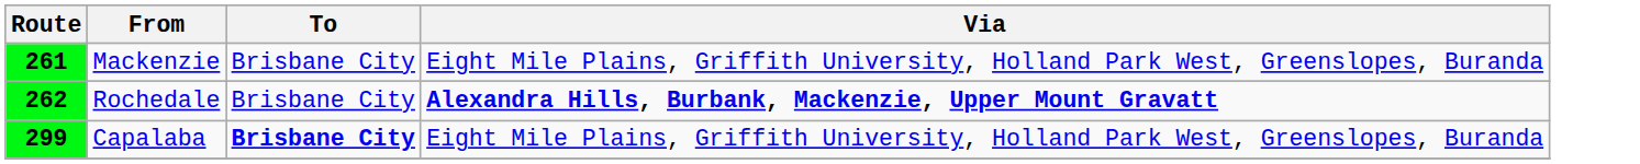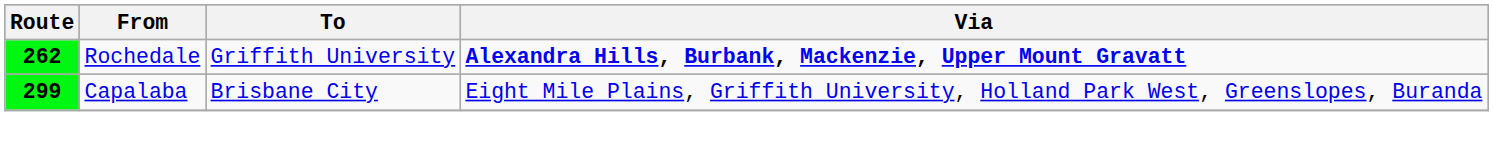- row: 261 | Mackenzie | Brisbane City | Eight Mile Plains, Griffith University, Holland Park West, Greenslopes, Buranda
262 | To: Brisbane City -> Griffith University
299 | To: bold -> normal
